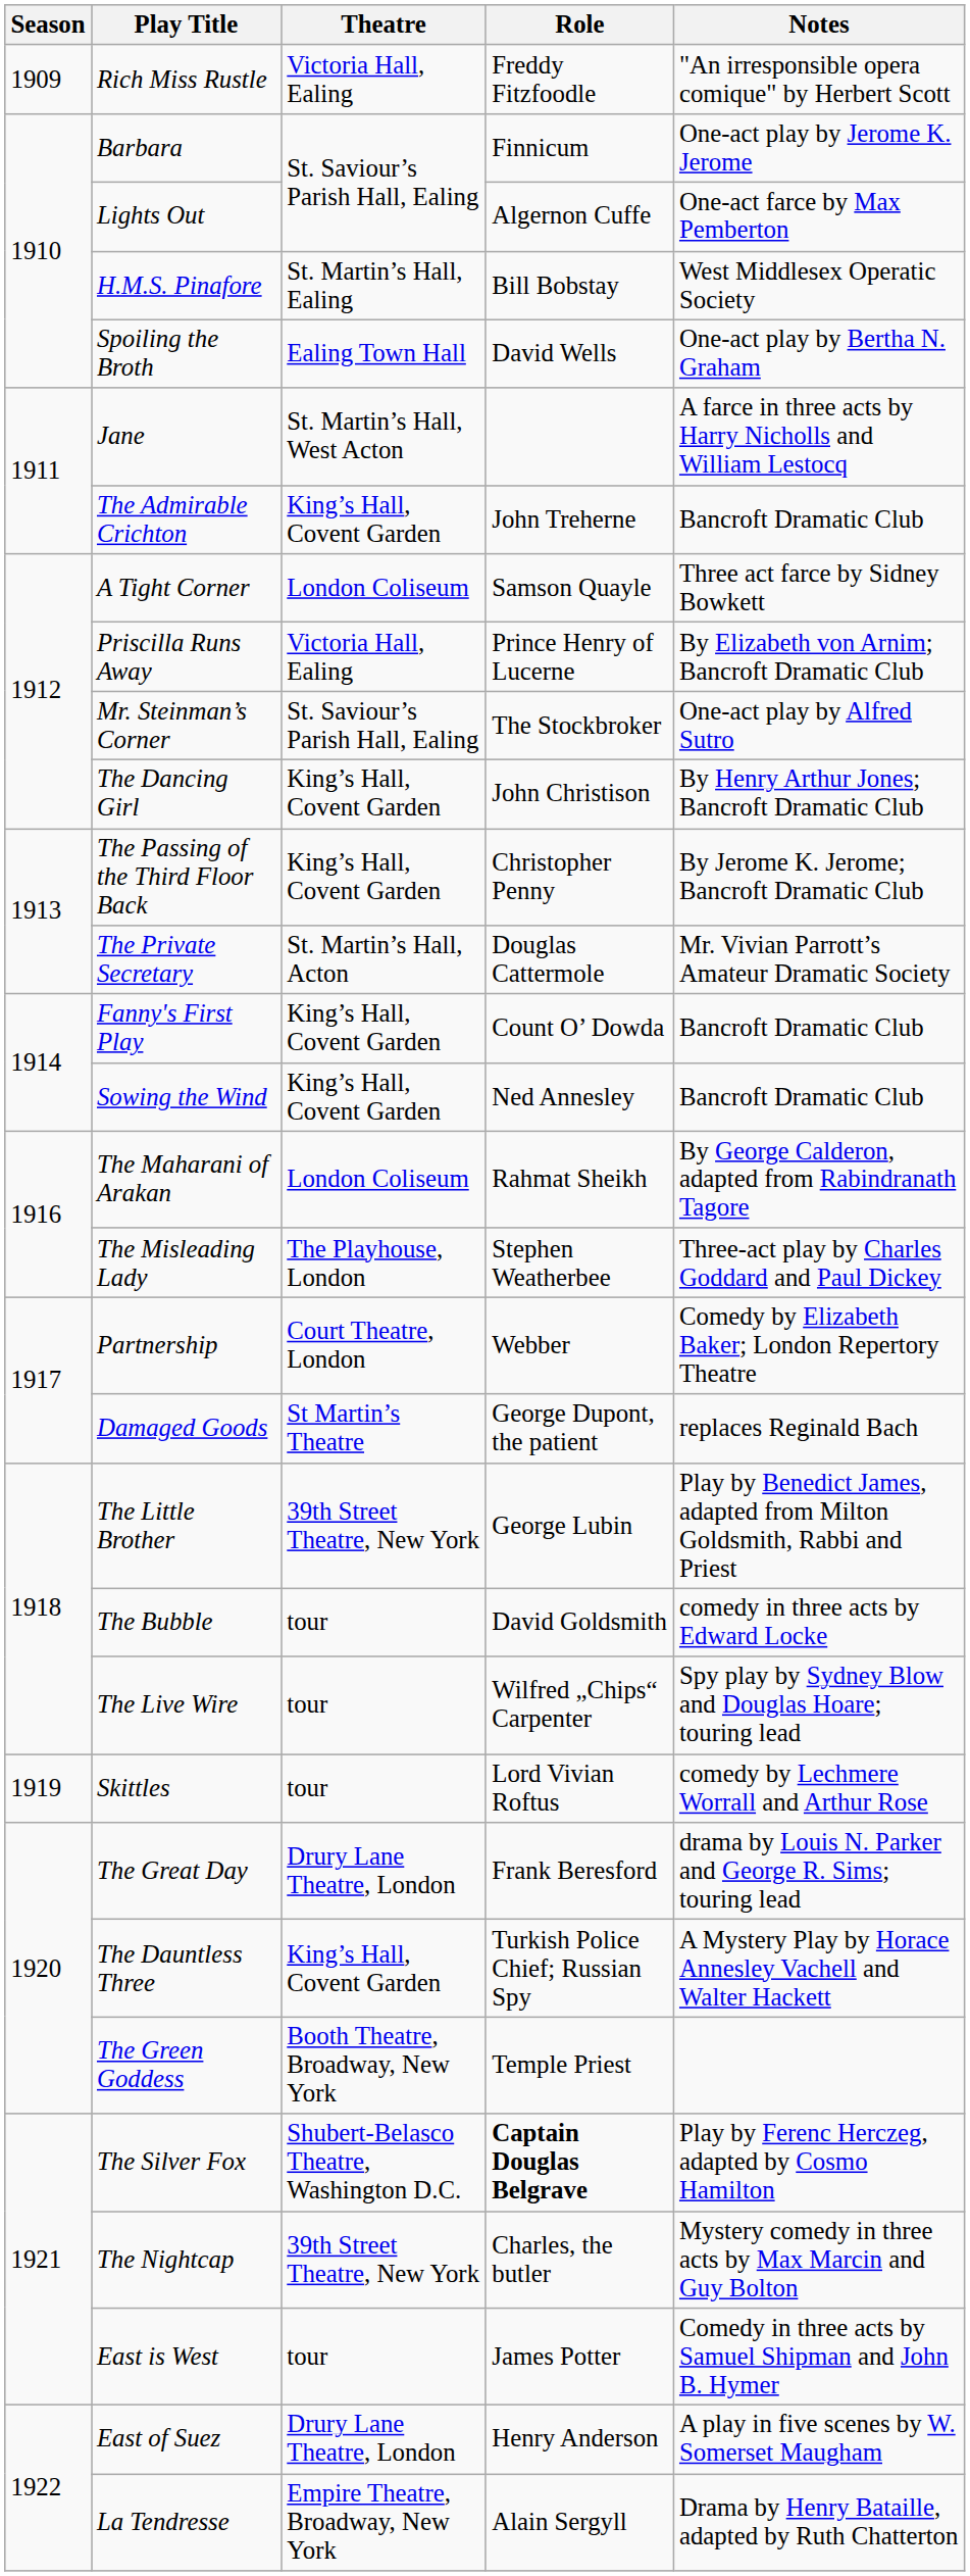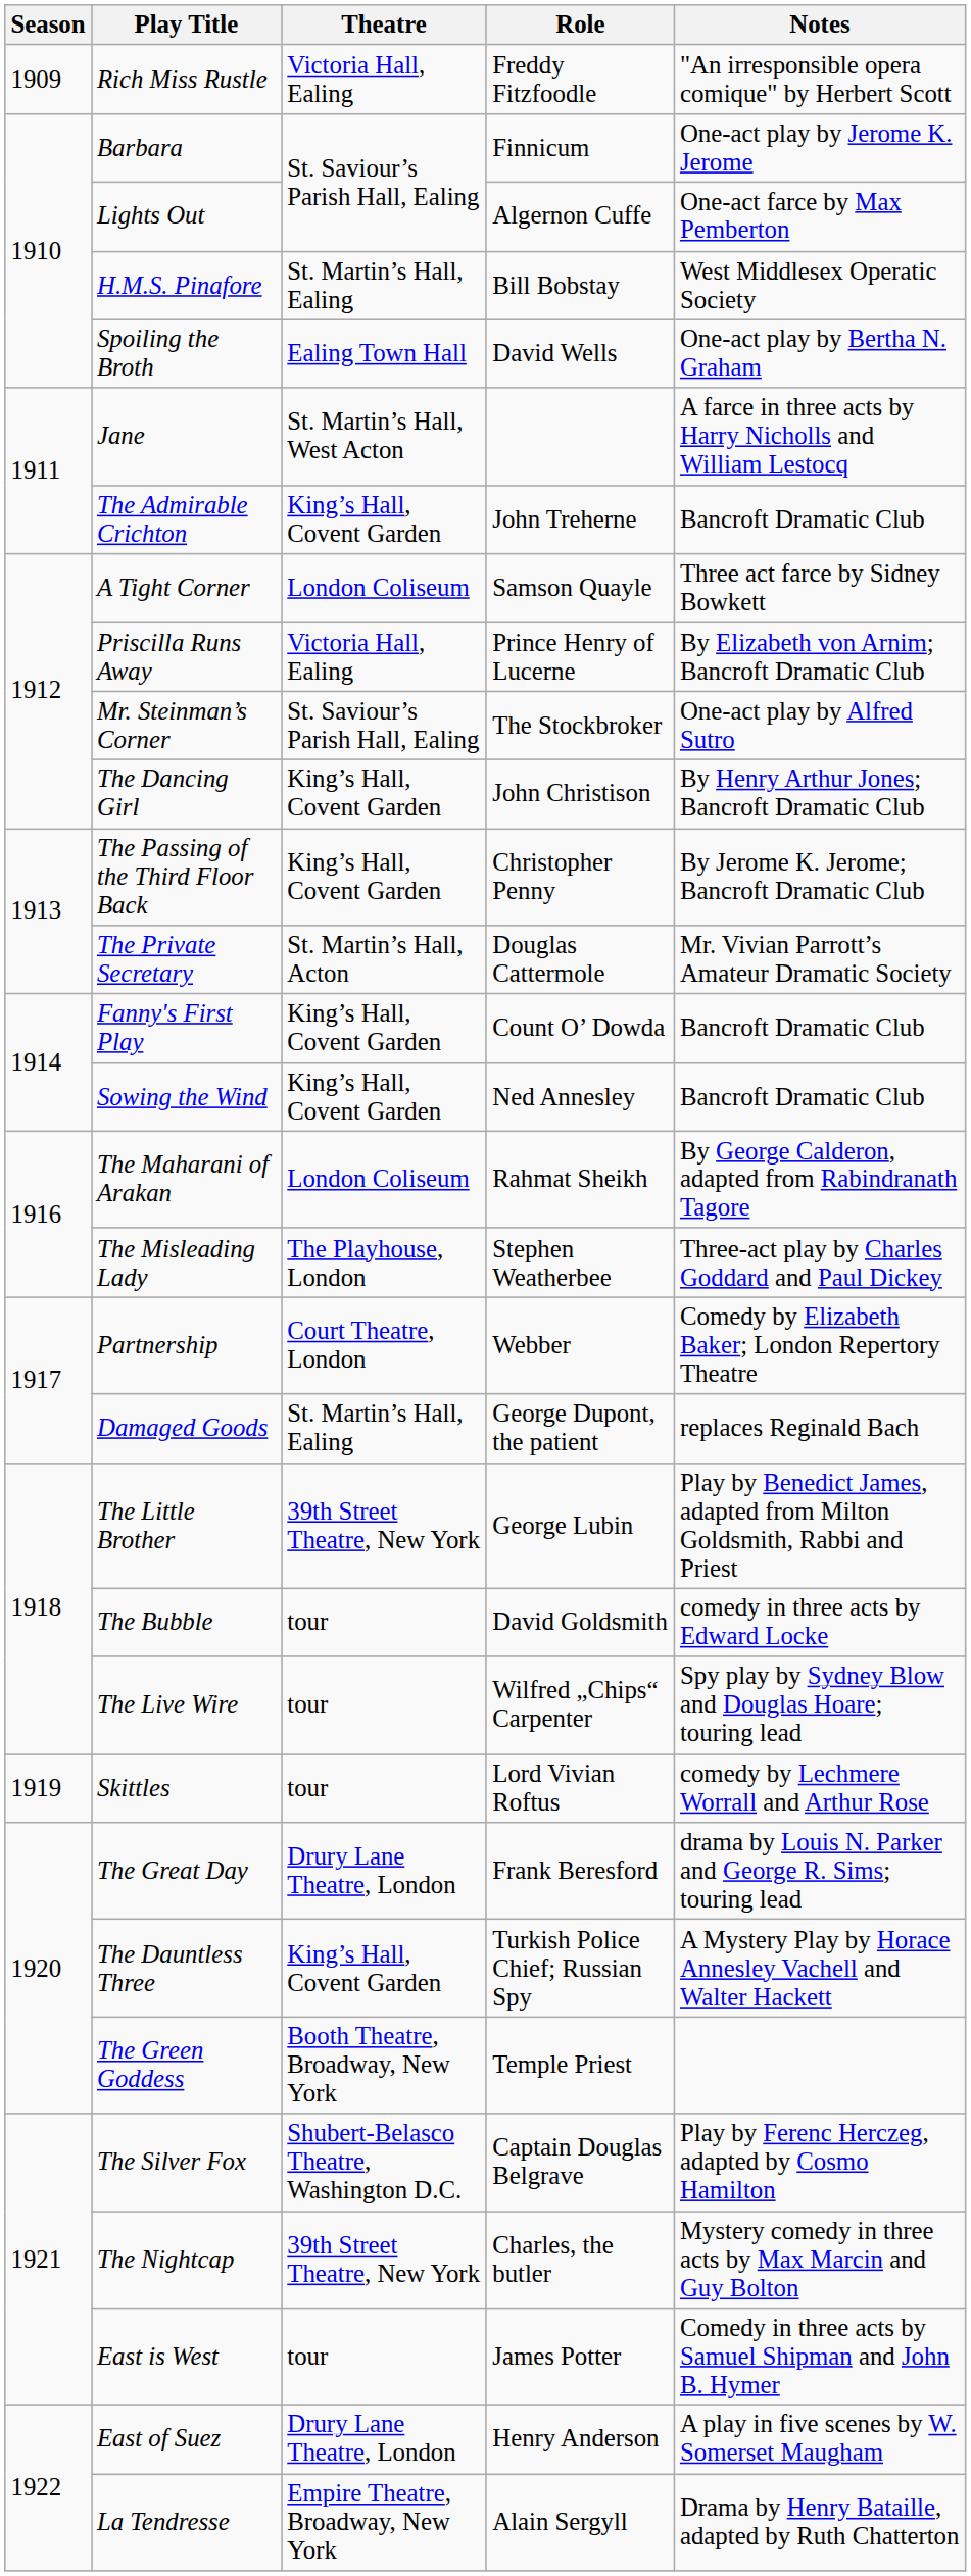Damaged Goods | Theatre: St Martin’s Theatre -> St. Martin’s Hall, Ealing
The Silver Fox | Role: bold -> normal
